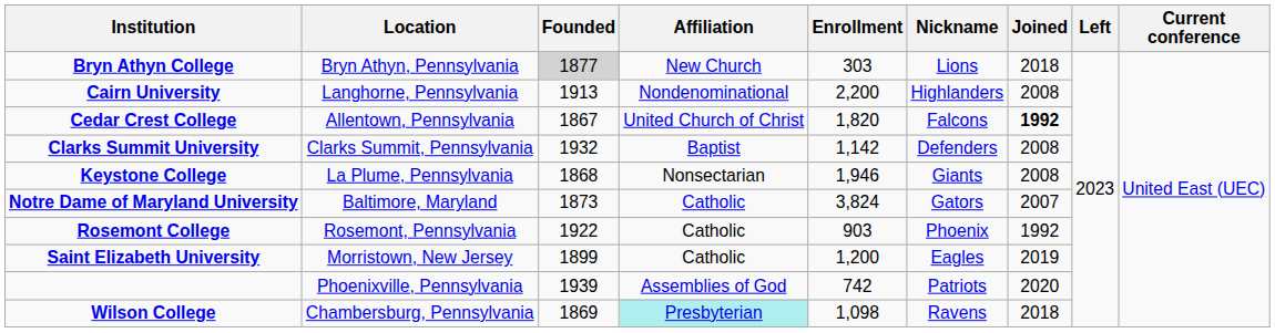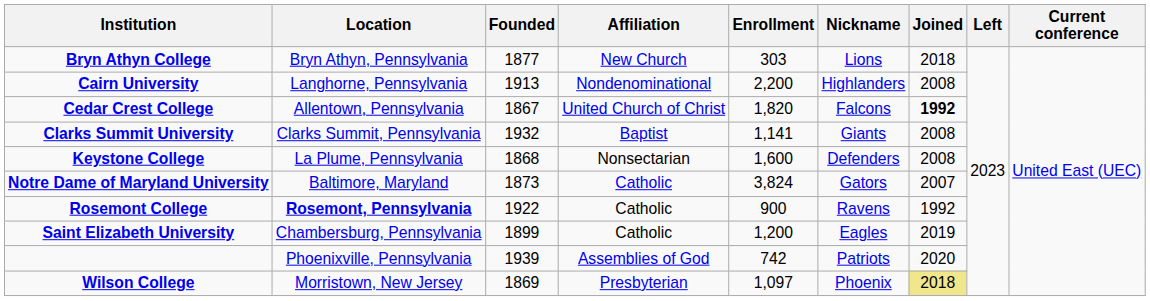Bryn Athyn College | Founded: lightgrey background -> no background
Clarks Summit University | Enrollment: 1,142 -> 1,141
Clarks Summit University | Nickname: Defenders -> Giants
Keystone College | Enrollment: 1,946 -> 1,600
Keystone College | Nickname: Giants -> Defenders
Rosemont College | Location: normal -> bold
Rosemont College | Enrollment: 903 -> 900
Rosemont College | Nickname: Phoenix -> Ravens
Saint Elizabeth University | Location: Morristown, New Jersey -> Chambersburg, Pennsylvania
Wilson College | Location: Chambersburg, Pennsylvania -> Morristown, New Jersey
Wilson College | Affiliation: paleturquoise background -> no background
Wilson College | Enrollment: 1,098 -> 1,097
Wilson College | Nickname: Ravens -> Phoenix
Wilson College | Joined: no background -> khaki background
